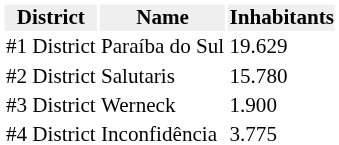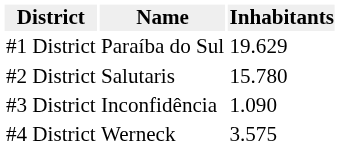#3 District | Name: Werneck -> Inconfidência
#3 District | Inhabitants: 1.900 -> 1.090
#4 District | Name: Inconfidência -> Werneck
#4 District | Inhabitants: 3.775 -> 3.575
